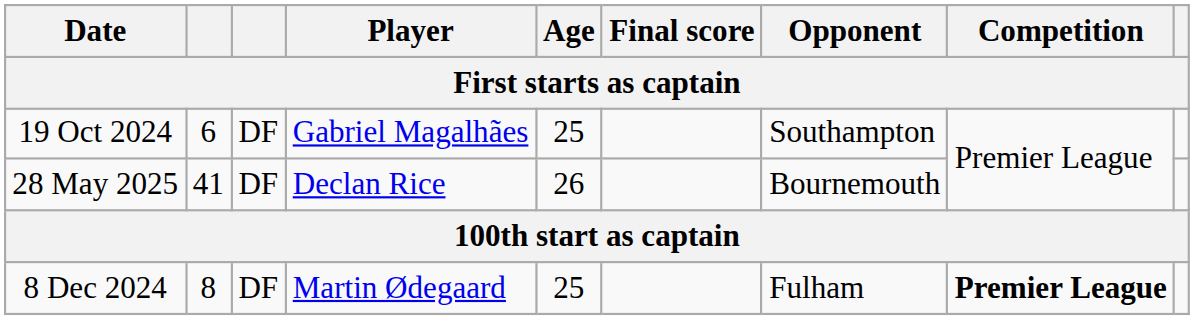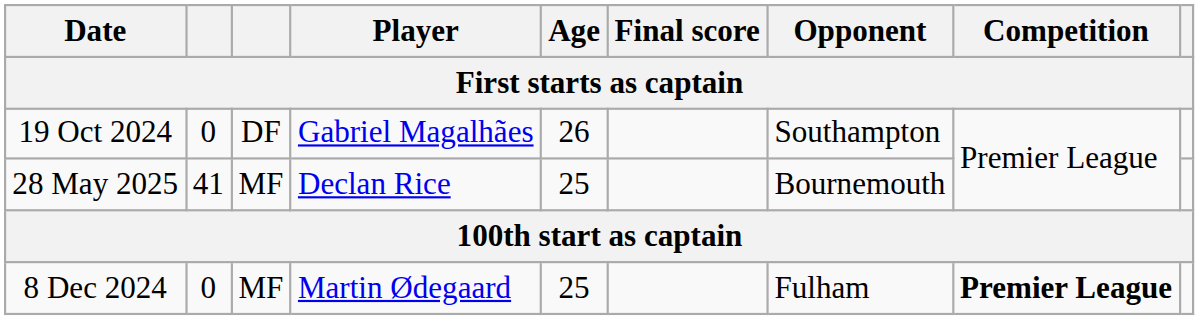19 Oct 2024 | column 2: 6 -> 0
19 Oct 2024 | Age: 25 -> 26
28 May 2025 | column 3: DF -> MF
28 May 2025 | Age: 26 -> 25
8 Dec 2024 | column 2: 8 -> 0
8 Dec 2024 | column 3: DF -> MF
